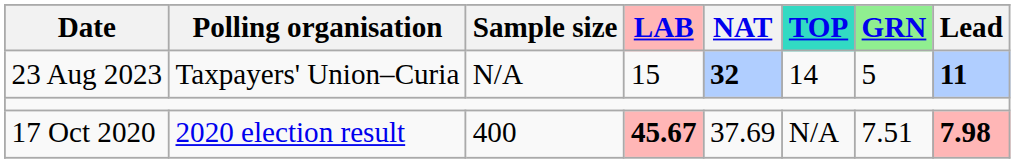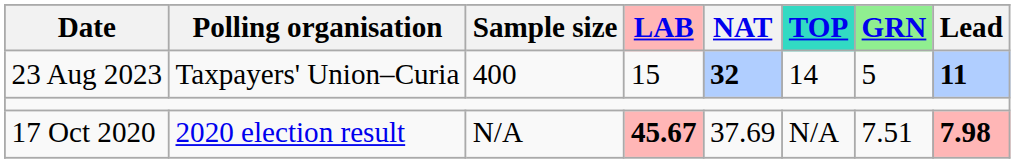23 Aug 2023 | Sample size: N/A -> 400
17 Oct 2020 | Sample size: 400 -> N/A
